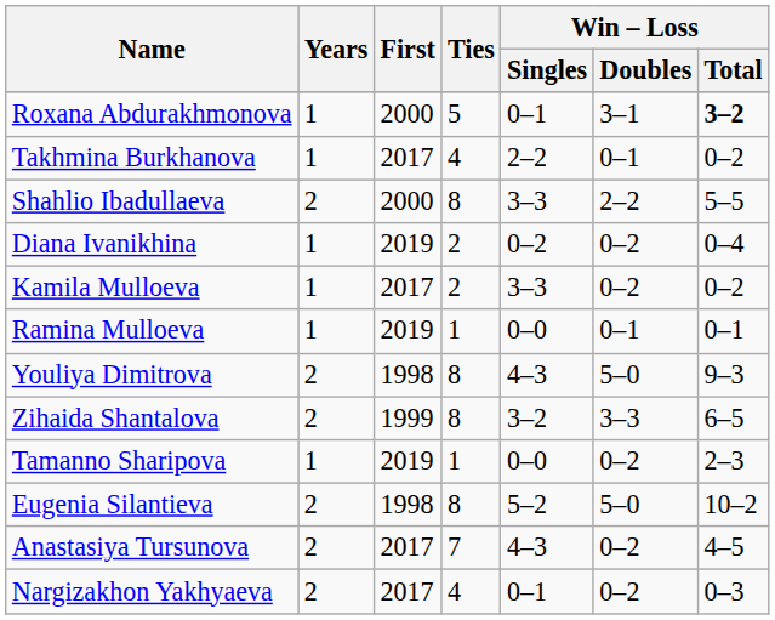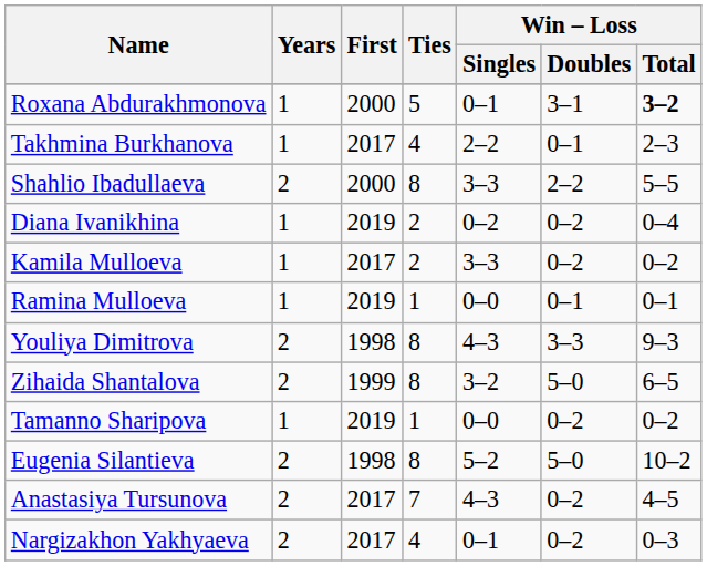Takhmina Burkhanova | Win – Loss / Total: 0–2 -> 2–3
Youliya Dimitrova | Win – Loss / Doubles: 5–0 -> 3–3
Zihaida Shantalova | Win – Loss / Doubles: 3–3 -> 5–0
Tamanno Sharipova | Win – Loss / Total: 2–3 -> 0–2
